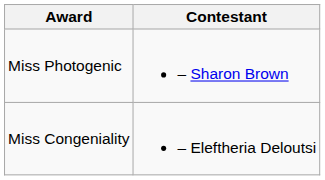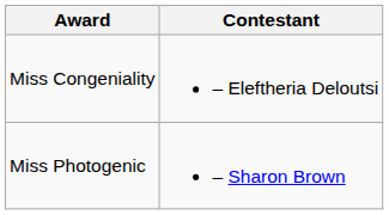rows swapped: Miss Congeniality <-> Miss Photogenic
